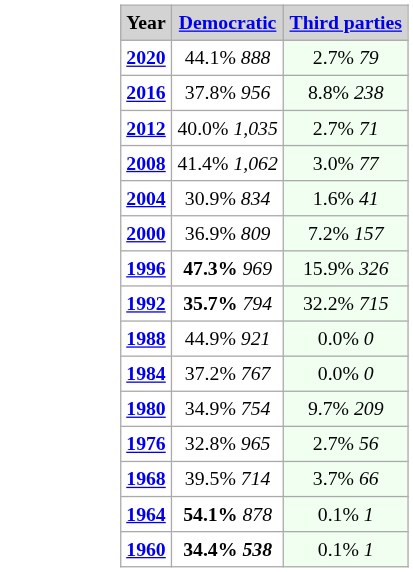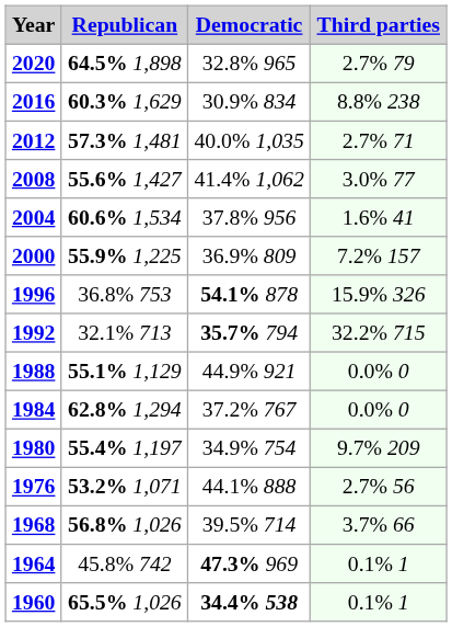+ column: Republican | 64.5% 1,898 | 60.3% 1,629 | 57.3% 1,481 | 55.6% 1,427 | 60.6% 1,534 | 55.9% 1,225 | 36.8% 753 | 32.1% 713 | 55.1% 1,129 | 62.8% 1,294 | 55.4% 1,197 | 53.2% 1,071 | 56.8% 1,026 | 45.8% 742 | 65.5% 1,026
2020 | Democratic: 44.1% 888 -> 32.8% 965
2016 | Democratic: 37.8% 956 -> 30.9% 834
2004 | Democratic: 30.9% 834 -> 37.8% 956
1996 | Democratic: 47.3% 969 -> 54.1% 878
1976 | Democratic: 32.8% 965 -> 44.1% 888
1964 | Democratic: 54.1% 878 -> 47.3% 969
